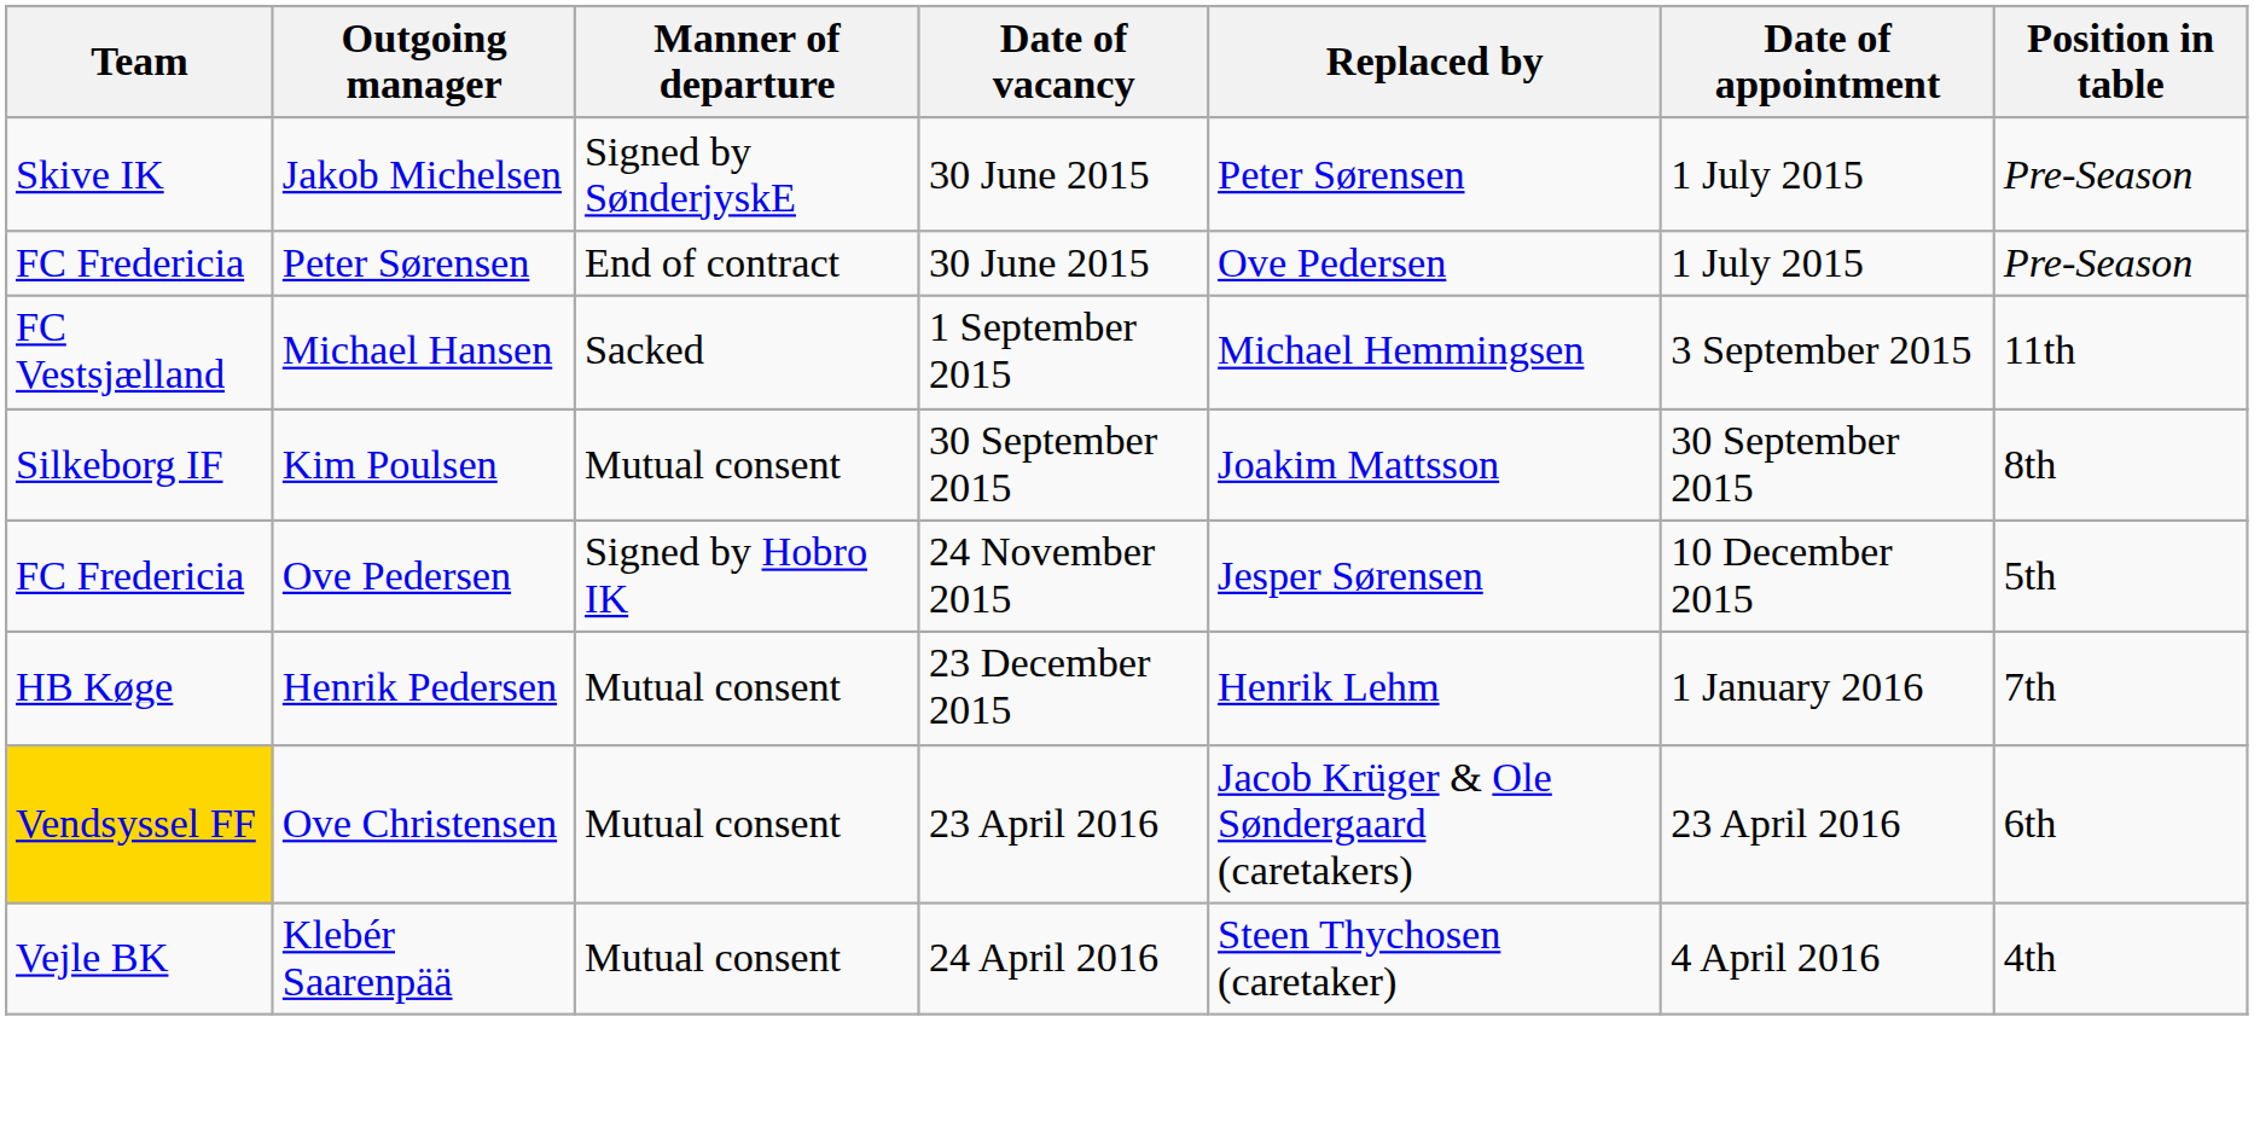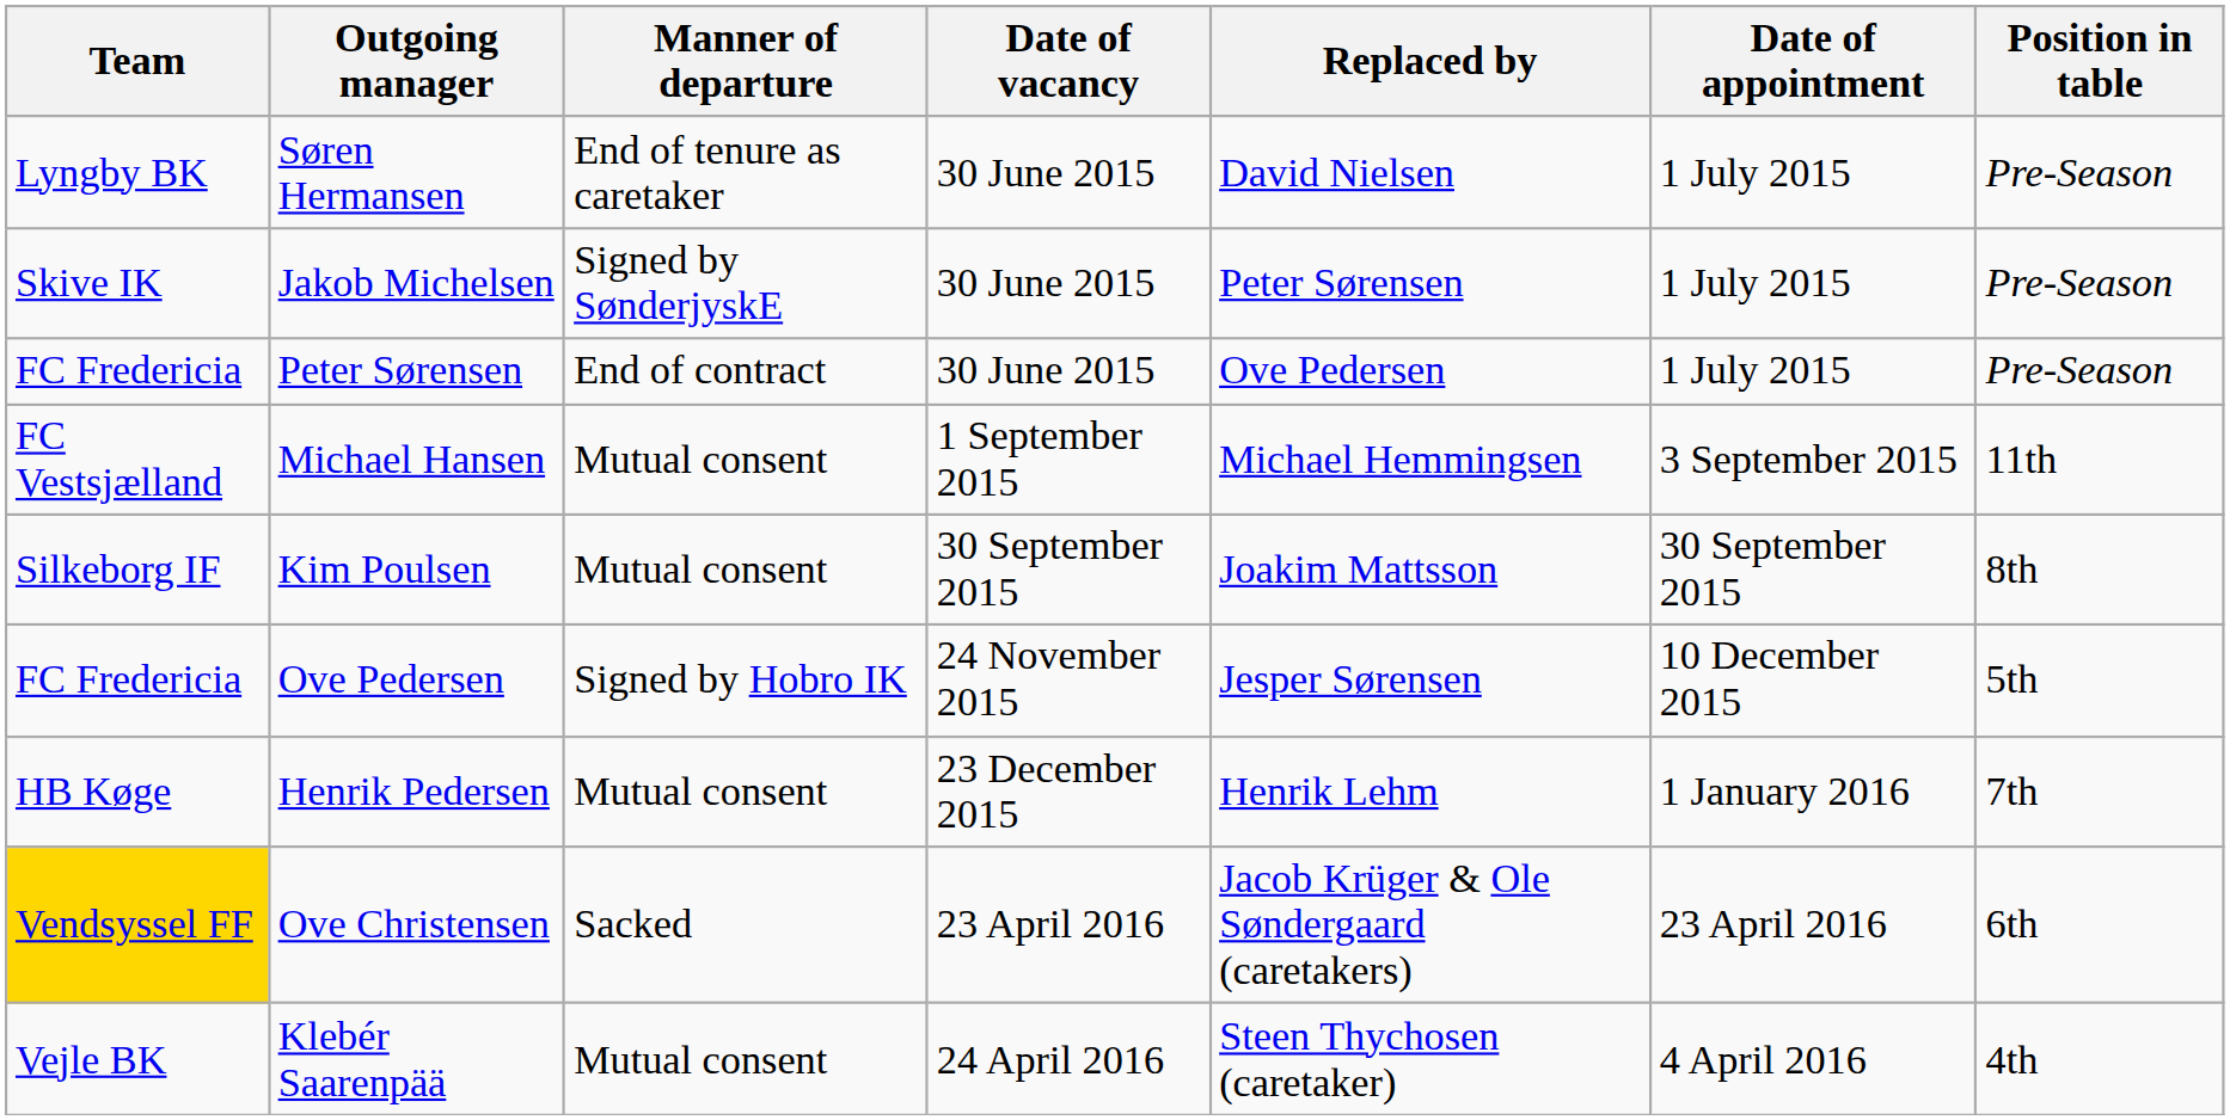+ row: Lyngby BK | Søren Hermansen | End of tenure as caretaker | 30 June 2015 | David Nielsen | 1 July 2015 | Pre-Season
Michael Hansen | Manner of departure: Sacked -> Mutual consent
Ove Christensen | Manner of departure: Mutual consent -> Sacked
